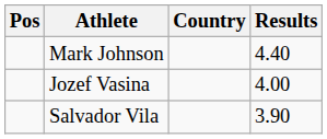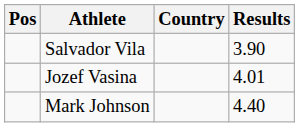rows swapped: Mark Johnson <-> Salvador Vila
Jozef Vasina | Results: 4.00 -> 4.01
